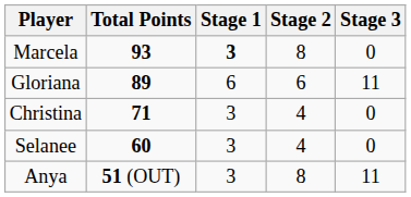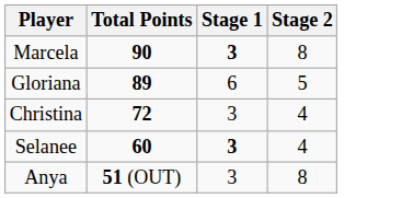- column: Stage 3 | 0 | 11 | 0 | 0 | 11
Marcela | Total Points: 93 -> 90
Gloriana | Stage 2: 6 -> 5
Christina | Total Points: 71 -> 72
Selanee | Stage 1: normal -> bold
